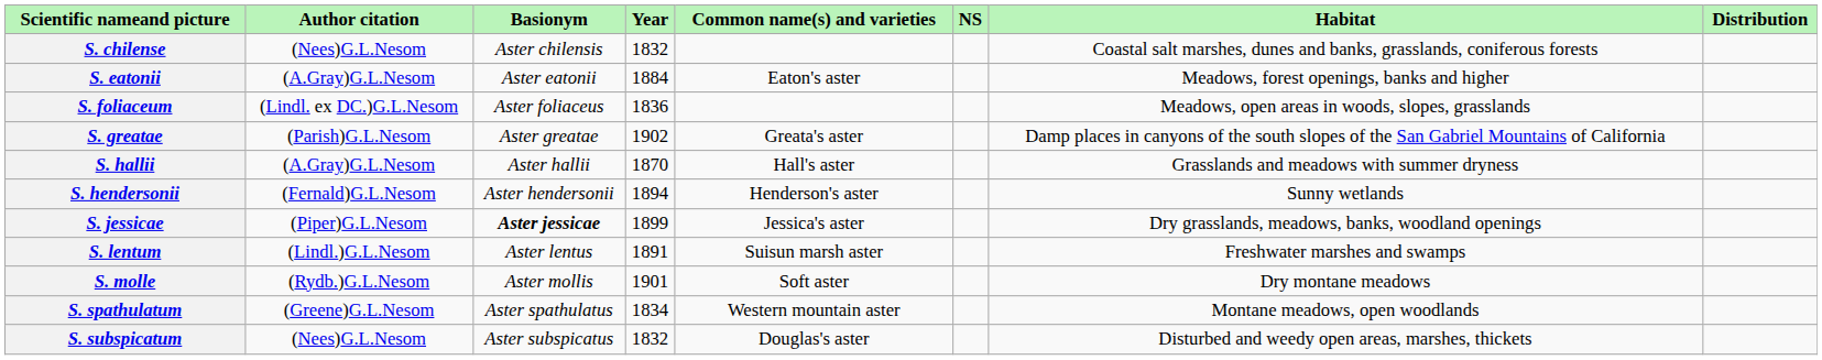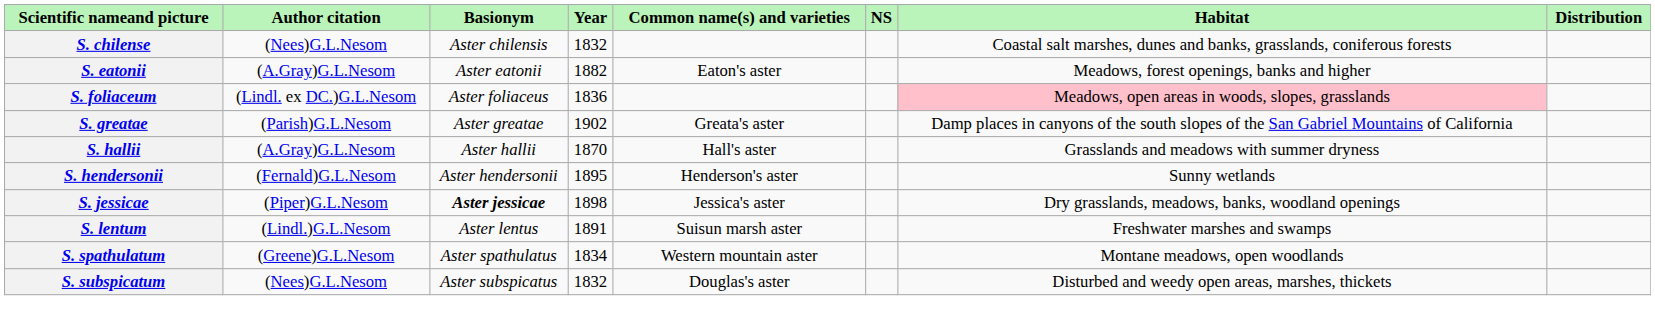S. eatonii | Year: 1884 -> 1882
S. foliaceum | Habitat: no background -> pink background
S. hendersonii | Year: 1894 -> 1895
S. jessicae | Year: 1899 -> 1898
- row: S. molle | (Rydb.)G.L.Nesom | Aster mollis | 1901 | Soft aster | Dry montane meadows
